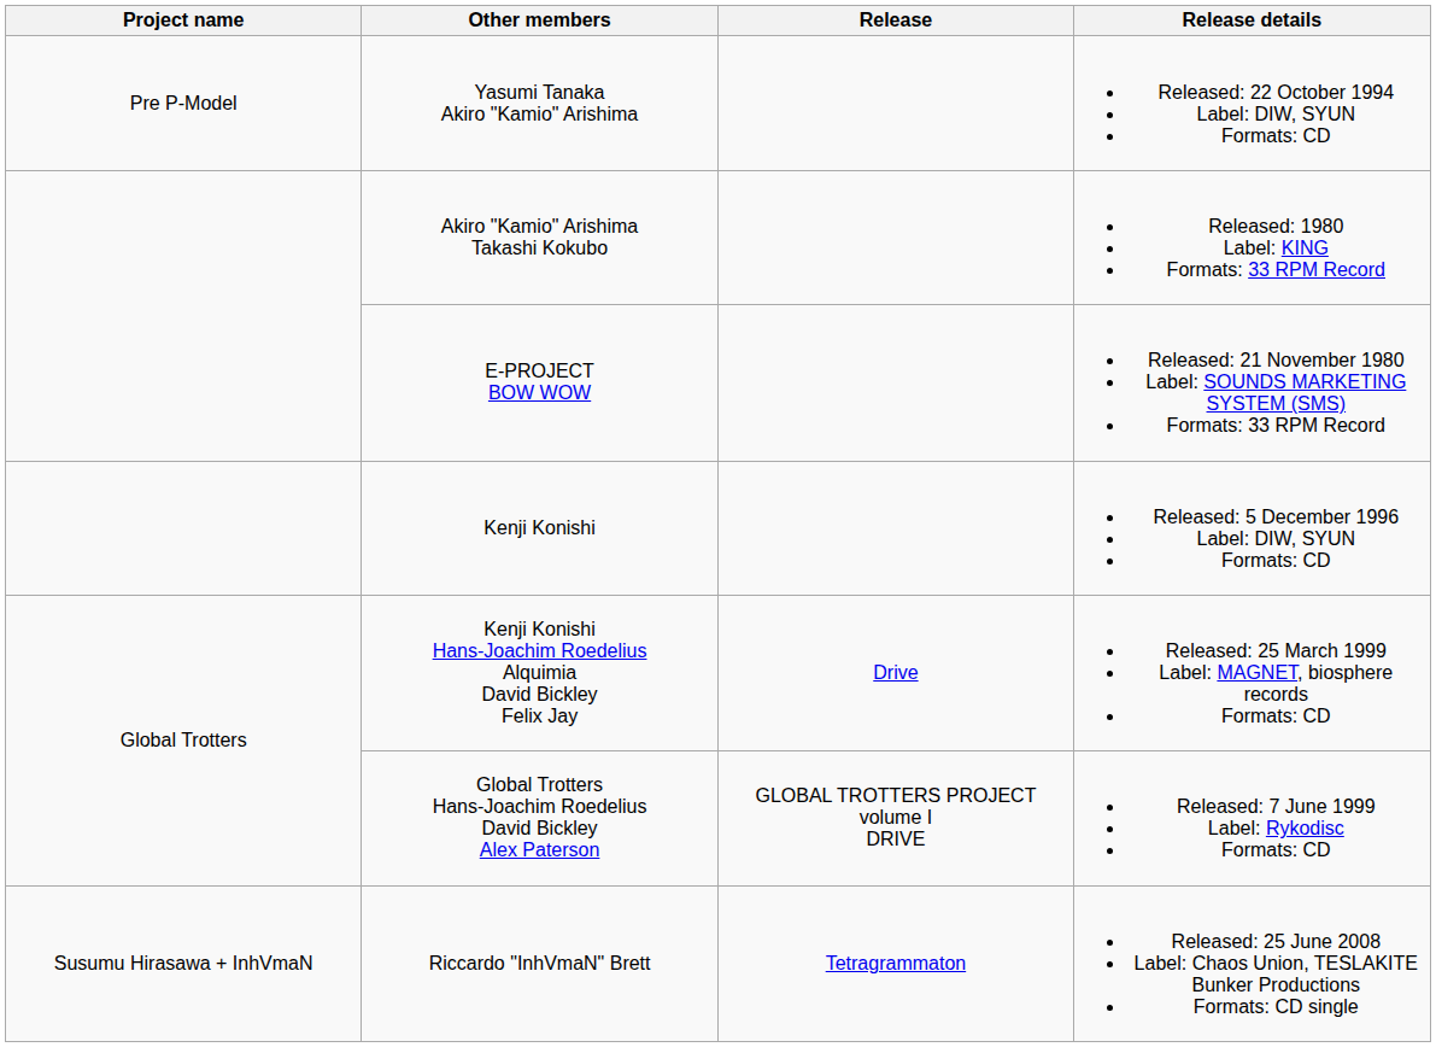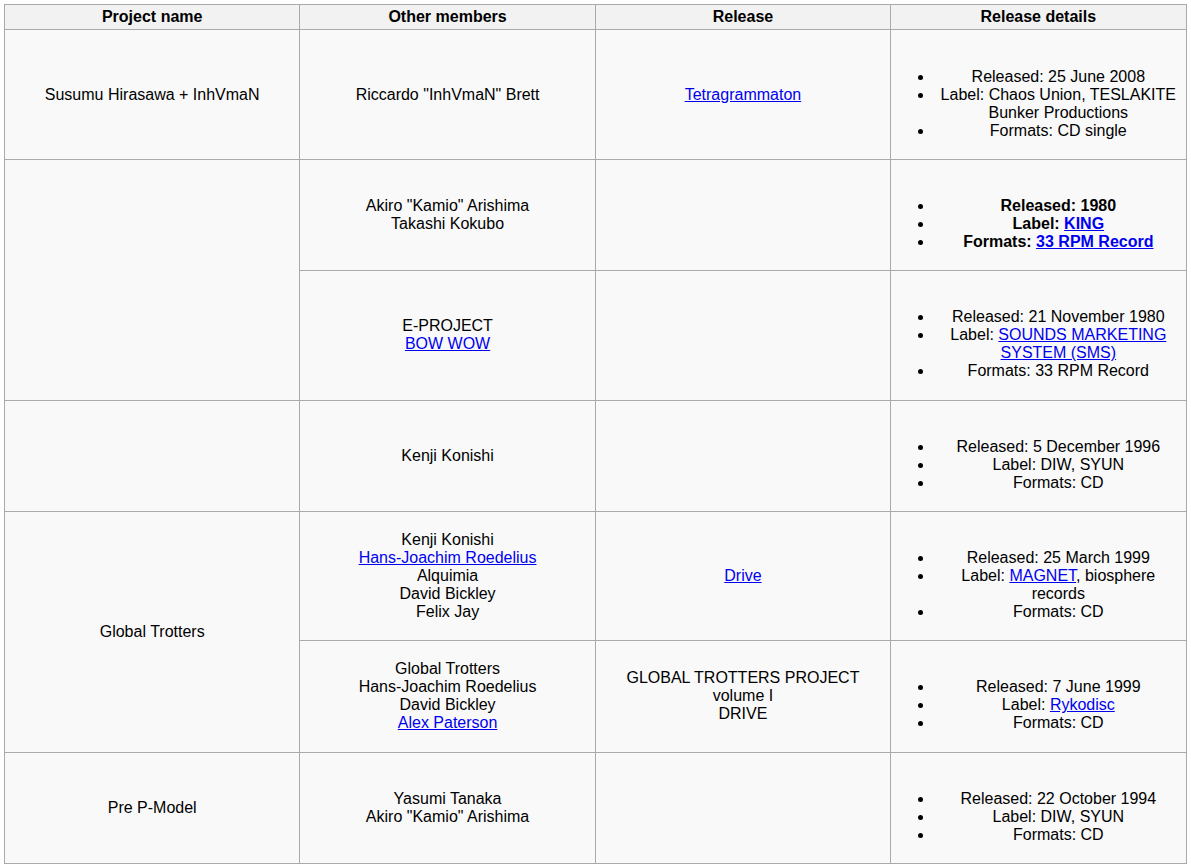rows swapped: Yasumi Tanaka Akiro "Kamio" Arishima <-> Riccardo "InhVmaN" Brett
Akiro "Kamio" Arishima Takashi Kokubo | Release details: normal -> bold
